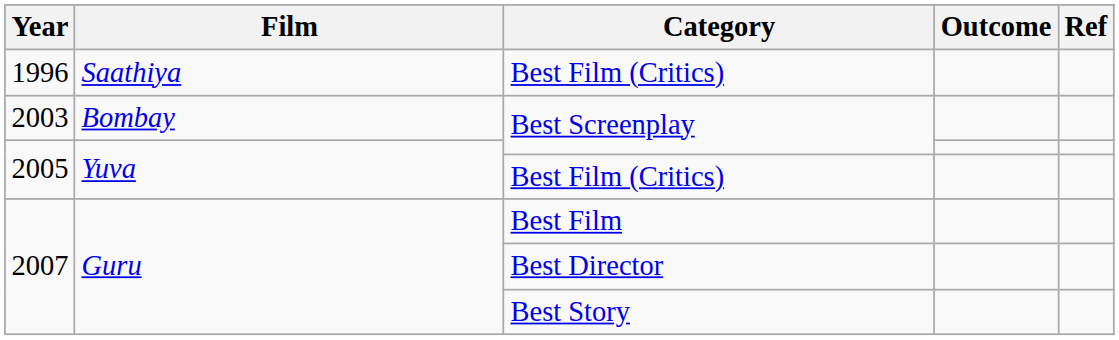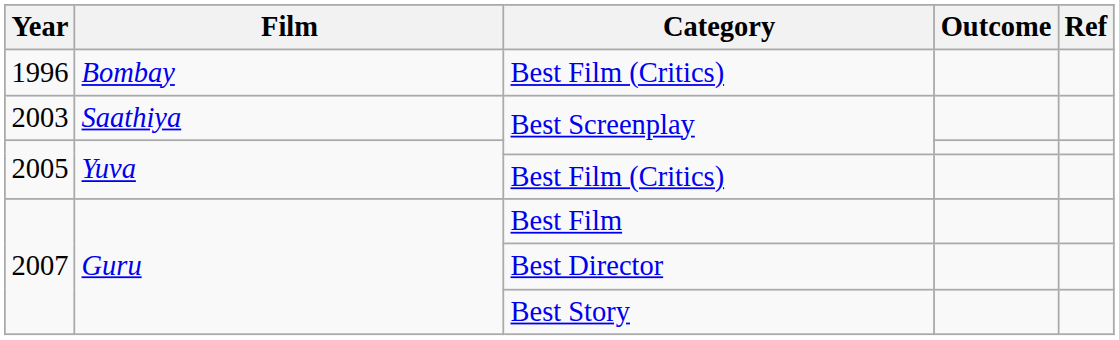1996 / Best Film (Critics) | Film: Saathiya -> Bombay
2003 / Best Screenplay | Film: Bombay -> Saathiya
